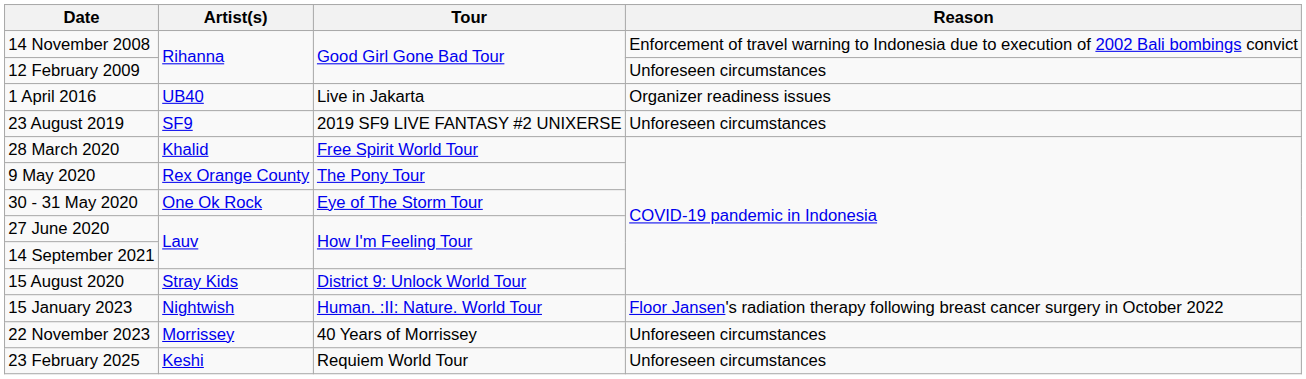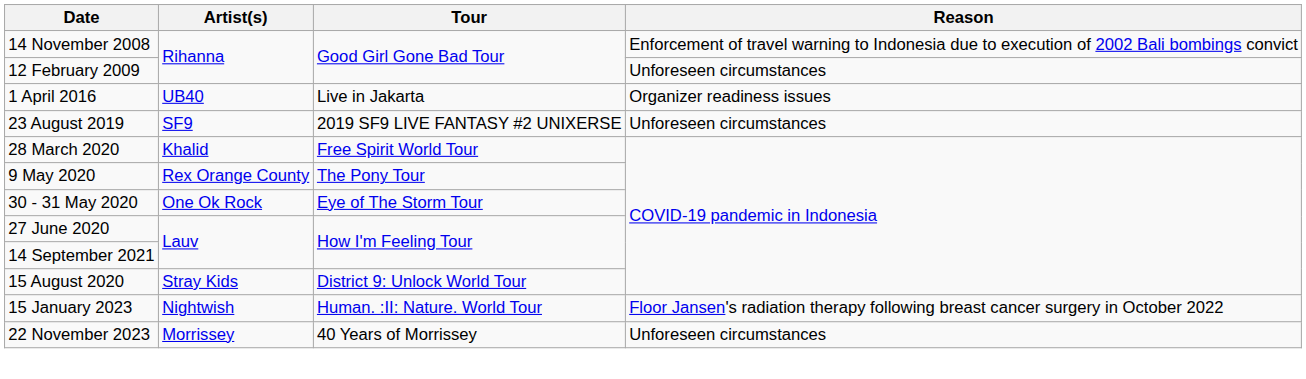- row: 23 February 2025 | Keshi | Requiem World Tour | Unforeseen circumstances
